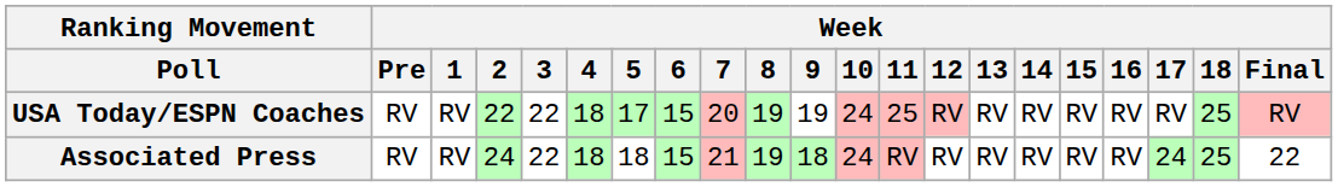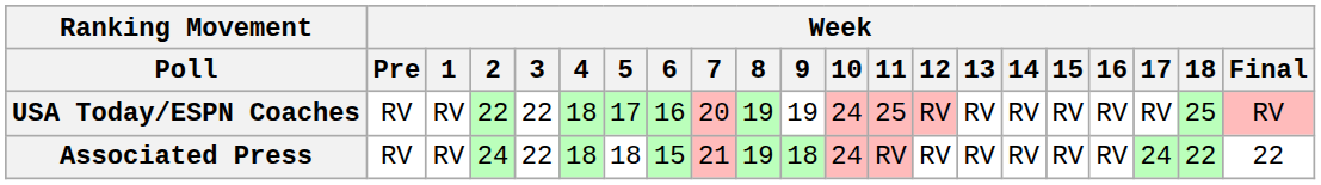USA Today/ESPN Coaches | Week / 6: 15 -> 16
Associated Press | Week / 18: 25 -> 22
